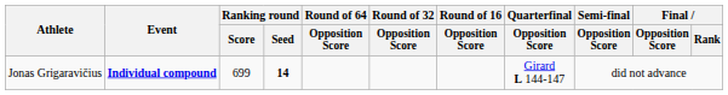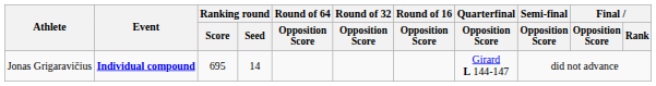Jonas Grigaravičius | Ranking round / Score: 699 -> 695
Jonas Grigaravičius | Ranking round / Seed: bold -> normal
